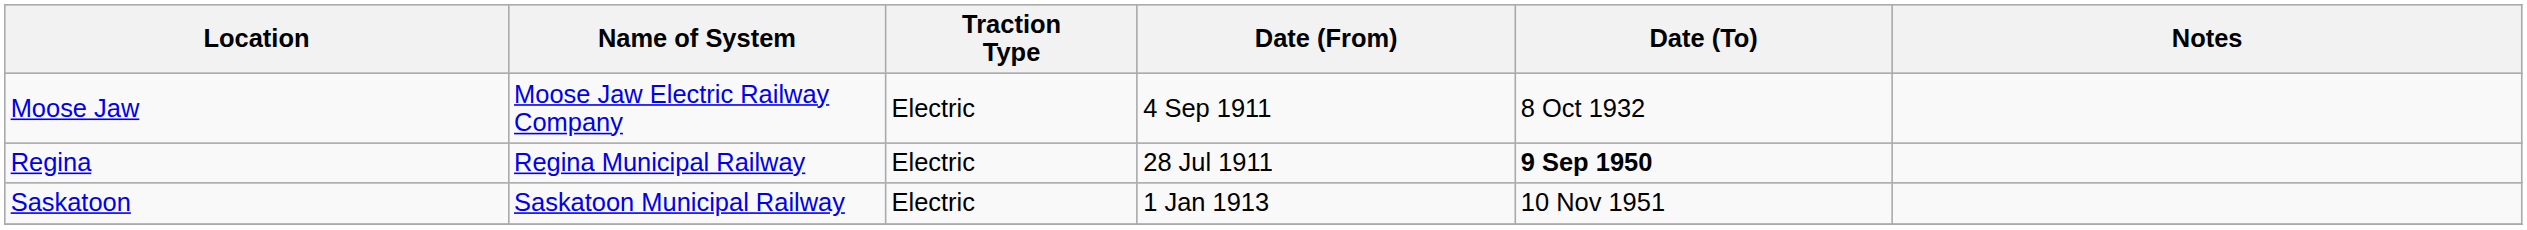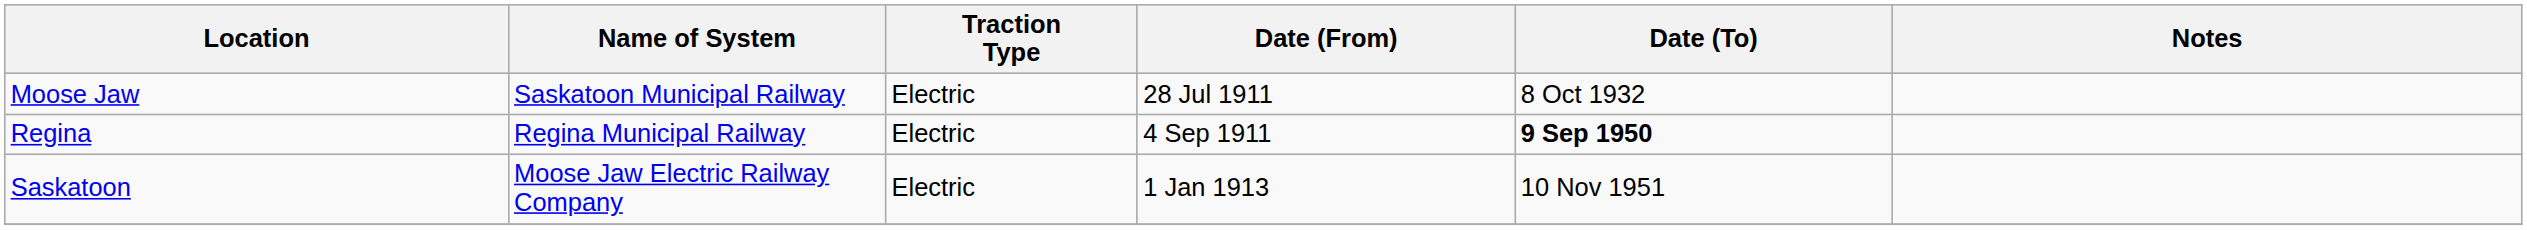Moose Jaw | Name of System: Moose Jaw Electric Railway Company -> Saskatoon Municipal Railway
Moose Jaw | Date (From): 4 Sep 1911 -> 28 Jul 1911
Regina | Date (From): 28 Jul 1911 -> 4 Sep 1911
Saskatoon | Name of System: Saskatoon Municipal Railway -> Moose Jaw Electric Railway Company
